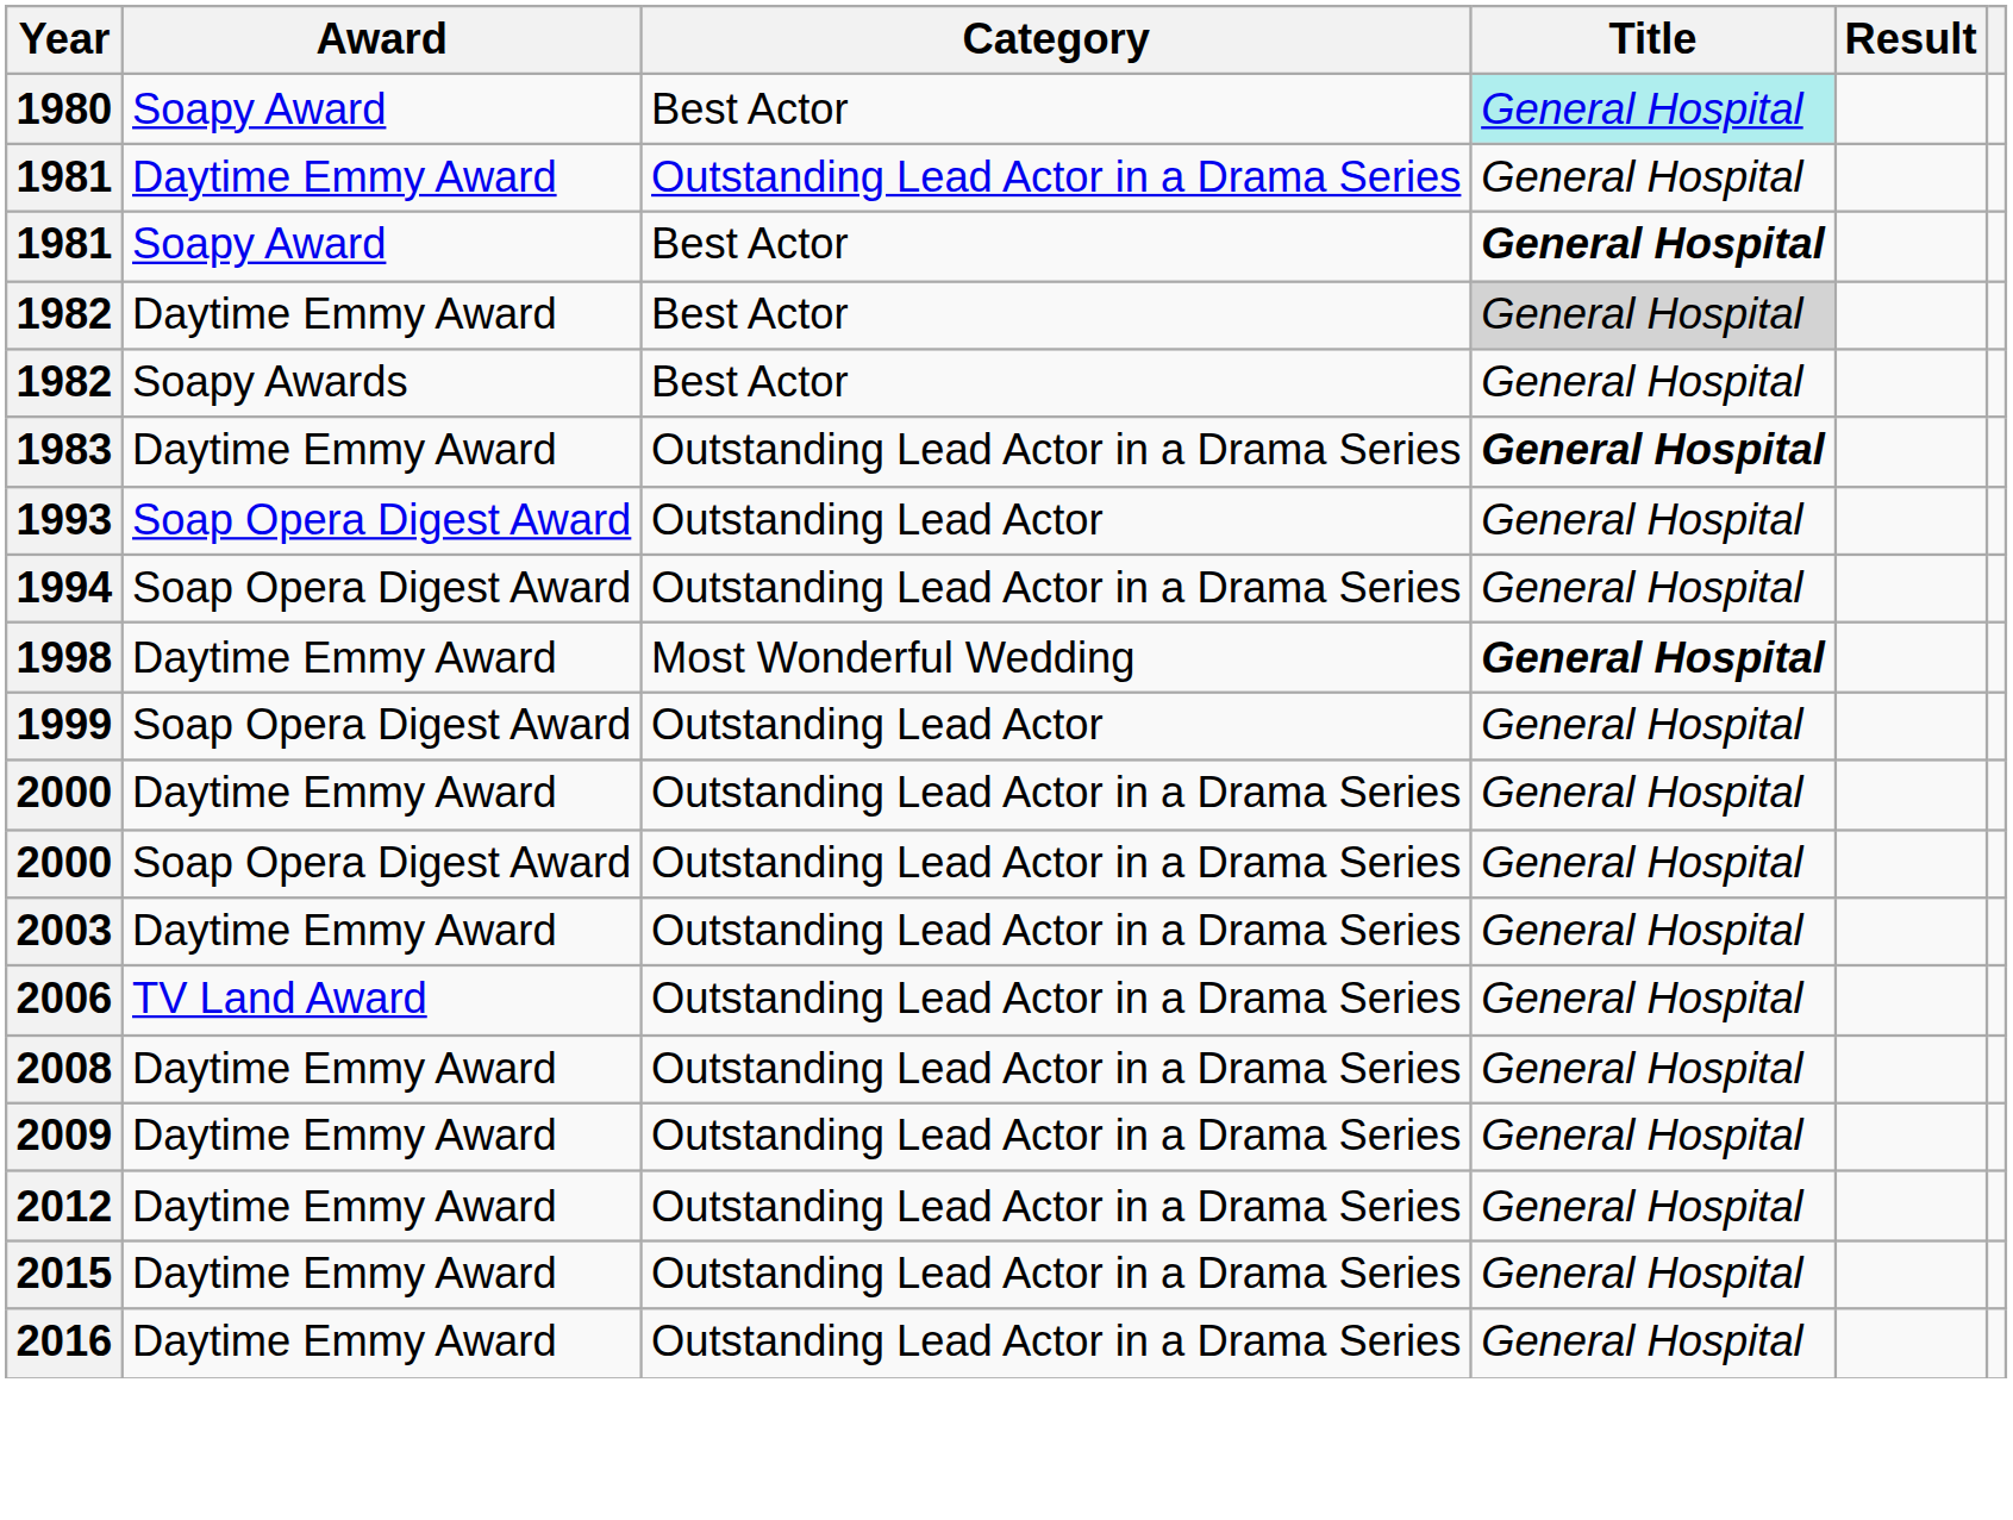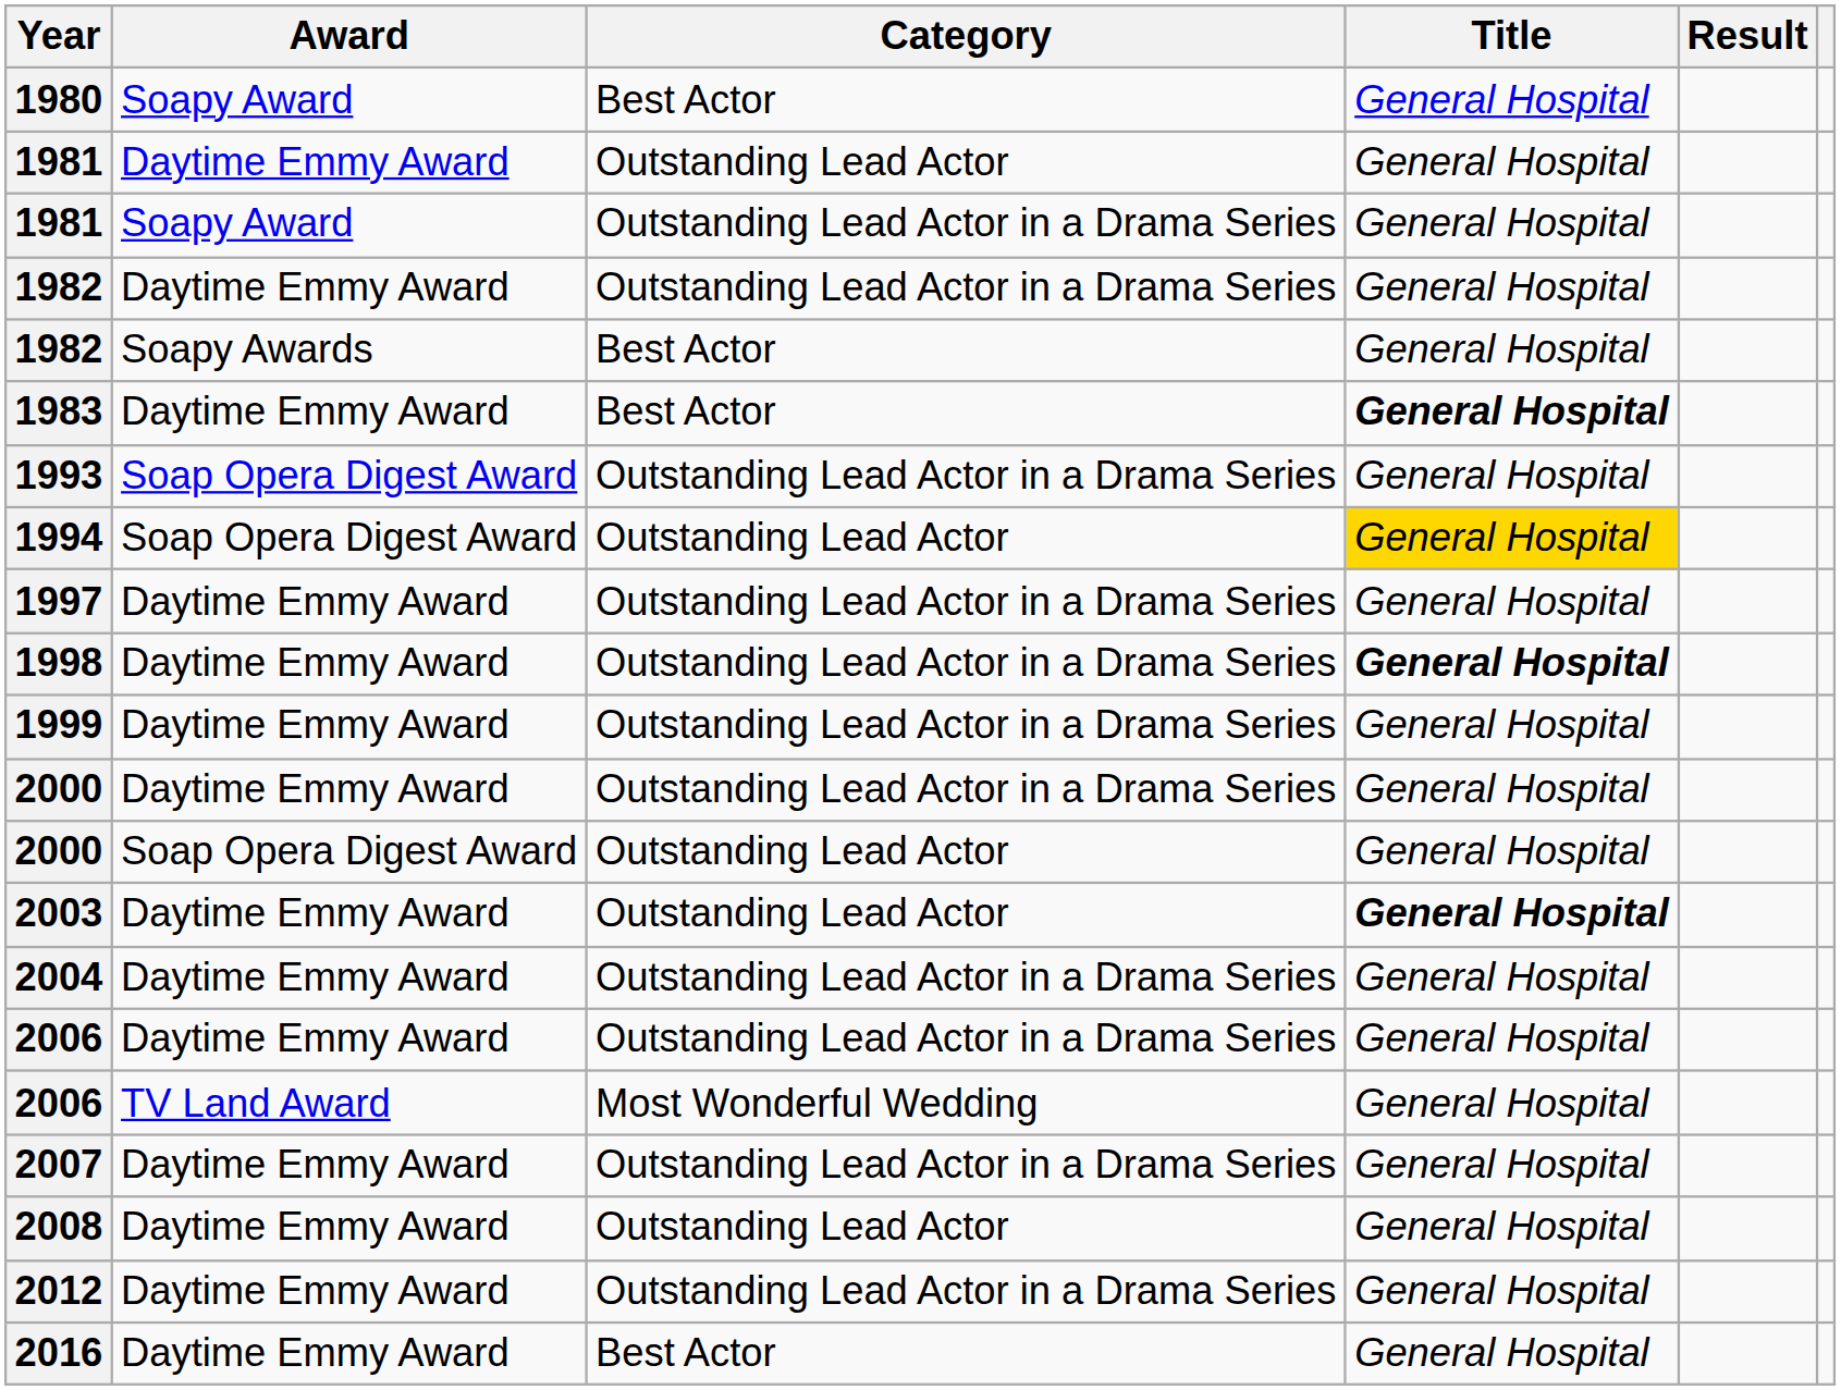1980 | Title: paleturquoise background -> no background
1981 / Daytime Emmy Award | Category: Outstanding Lead Actor in a Drama Series -> Outstanding Lead Actor
1981 / Soapy Award | Category: Best Actor -> Outstanding Lead Actor in a Drama Series
1981 / Soapy Award | Title: bold -> normal
1982 / Daytime Emmy Award | Category: Best Actor -> Outstanding Lead Actor in a Drama Series
1982 / Daytime Emmy Award | Title: lightgrey background -> no background
1983 | Category: Outstanding Lead Actor in a Drama Series -> Best Actor
1993 | Category: Outstanding Lead Actor -> Outstanding Lead Actor in a Drama Series
1994 | Category: Outstanding Lead Actor in a Drama Series -> Outstanding Lead Actor
1994 | Title: no background -> gold background
+ row: 1997 | Daytime Emmy Award | Outstanding Lead Actor in a Drama Series | General Hospital
1998 | Category: Most Wonderful Wedding -> Outstanding Lead Actor in a Drama Series
+ row: 1999 | Daytime Emmy Award | Outstanding Lead Actor in a Drama Series | General Hospital
- row: 1999 | Soap Opera Digest Award | Outstanding Lead Actor | General Hospital
2000 / Soap Opera Digest Award | Category: Outstanding Lead Actor in a Drama Series -> Outstanding Lead Actor
2003 | Category: Outstanding Lead Actor in a Drama Series -> Outstanding Lead Actor
2003 | Title: normal -> bold
+ row: 2004 | Daytime Emmy Award | Outstanding Lead Actor in a Drama Series | General Hospital
+ row: 2006 | Daytime Emmy Award | Outstanding Lead Actor in a Drama Series | General Hospital
2006 / TV Land Award | Category: Outstanding Lead Actor in a Drama Series -> Most Wonderful Wedding
+ row: 2007 | Daytime Emmy Award | Outstanding Lead Actor in a Drama Series | General Hospital
2008 | Category: Outstanding Lead Actor in a Drama Series -> Outstanding Lead Actor
- row: 2009 | Daytime Emmy Award | Outstanding Lead Actor in a Drama Series | General Hospital
- row: 2015 | Daytime Emmy Award | Outstanding Lead Actor in a Drama Series | General Hospital
2016 | Category: Outstanding Lead Actor in a Drama Series -> Best Actor
